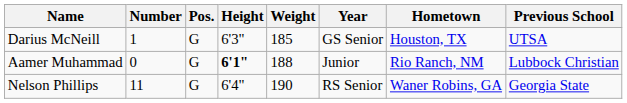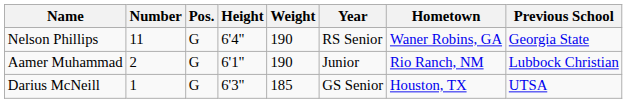rows swapped: Darius McNeill <-> Nelson Phillips
Aamer Muhammad | Number: 0 -> 2
Aamer Muhammad | Height: bold -> normal
Aamer Muhammad | Weight: 188 -> 190
